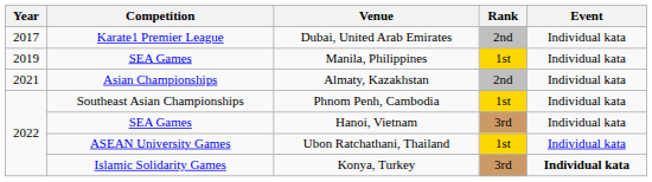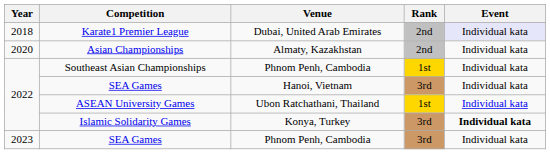Dubai, United Arab Emirates | Year: 2017 -> 2018
Dubai, United Arab Emirates | Event: no background -> lavender background
- row: 2019 | SEA Games | Manila, Philippines | 1st | Individual kata
Almaty, Kazakhstan | Year: 2021 -> 2020
+ row: 2023 | SEA Games | Phnom Penh, Cambodia | 3rd | Individual kata
